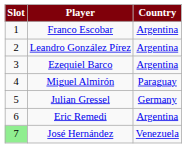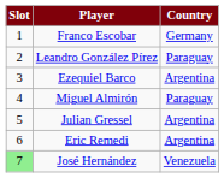Franco Escobar | Country: Argentina -> Germany
Leandro González Pírez | Country: Argentina -> Paraguay
Julian Gressel | Country: Germany -> Argentina
